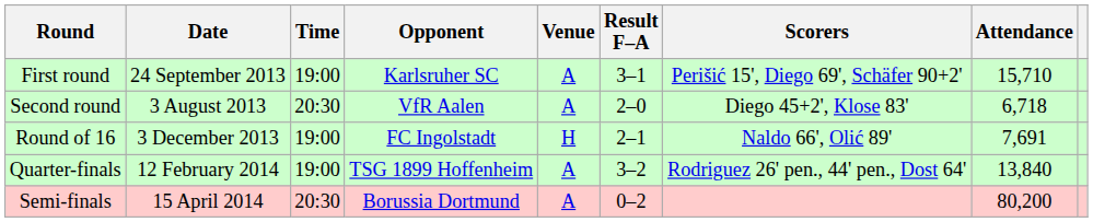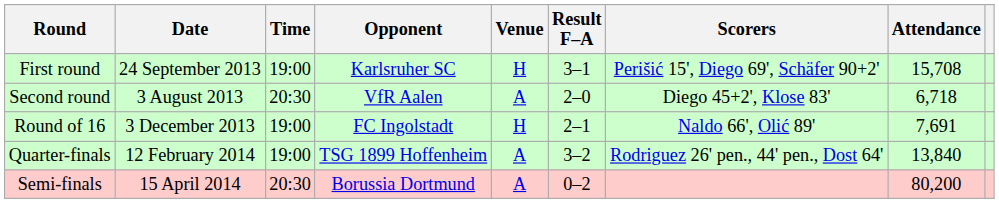First round | Venue: A -> H
First round | Attendance: 15,710 -> 15,708
